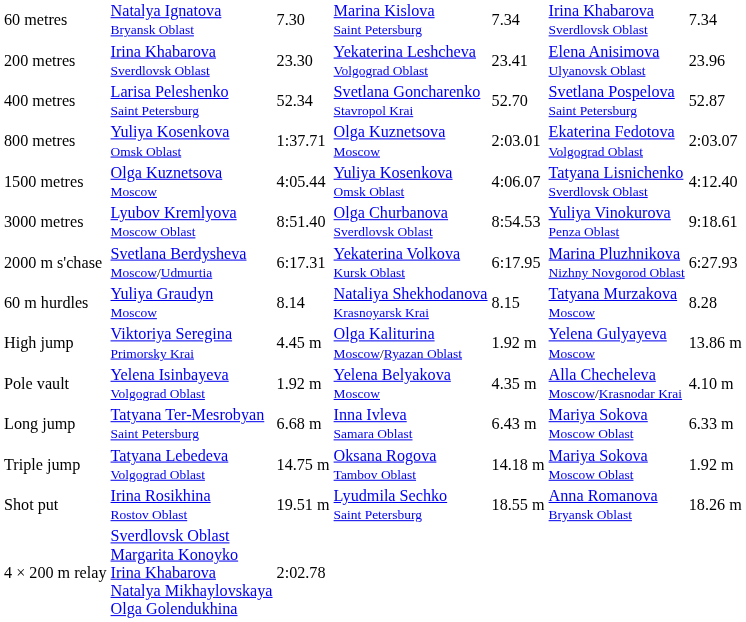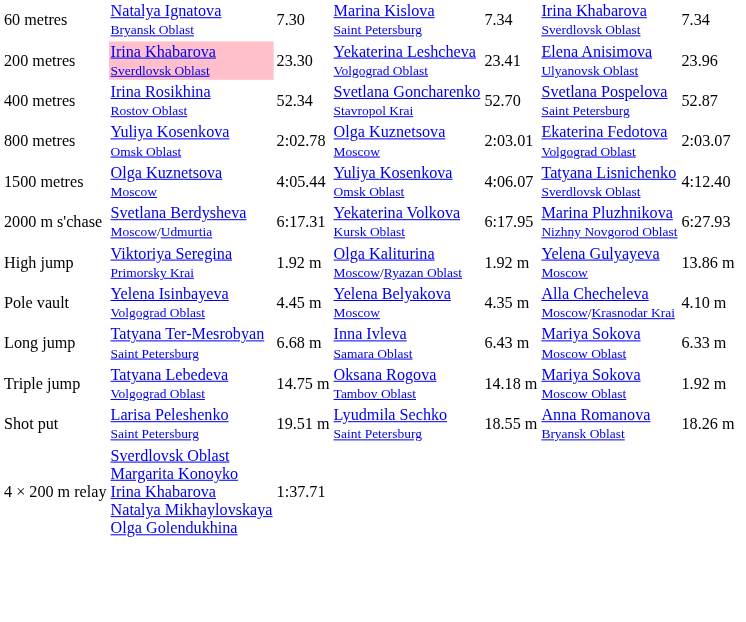200 metres | column 2: no background -> pink background
400 metres | column 2: Larisa Peleshenko Saint Petersburg -> Irina Rosikhina Rostov Oblast
800 metres | column 3: 1:37.71 -> 2:02.78
- row: 3000 metres | Lyubov Kremlyova Moscow Oblast | 8:51.40 | Olga Churbanova Sverdlovsk Oblast | 8:54.53 | Yuliya Vinokurova Penza Oblast | 9:18.61
- row: 60 m hurdles | Yuliya Graudyn Moscow | 8.14 | Nataliya Shekhodanova Krasnoyarsk Krai | 8.15 | Tatyana Murzakova Moscow | 8.28
High jump | column 3: 4.45 m -> 1.92 m
Pole vault | column 3: 1.92 m -> 4.45 m
Shot put | column 2: Irina Rosikhina Rostov Oblast -> Larisa Peleshenko Saint Petersburg
4 × 200 m relay | column 3: 2:02.78 -> 1:37.71
